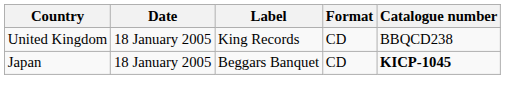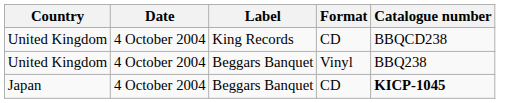United Kingdom / CD | Date: 18 January 2005 -> 4 October 2004
+ row: United Kingdom | 4 October 2004 | Beggars Banquet | Vinyl | BBQ238
Japan | Date: 18 January 2005 -> 4 October 2004
